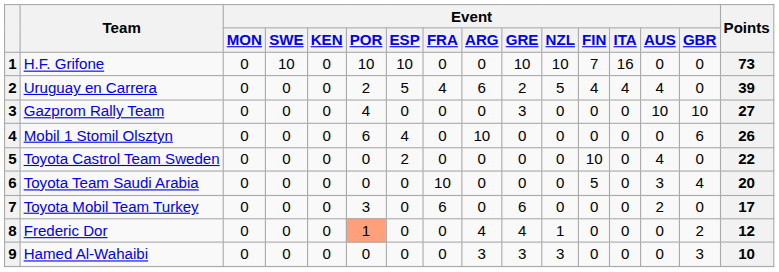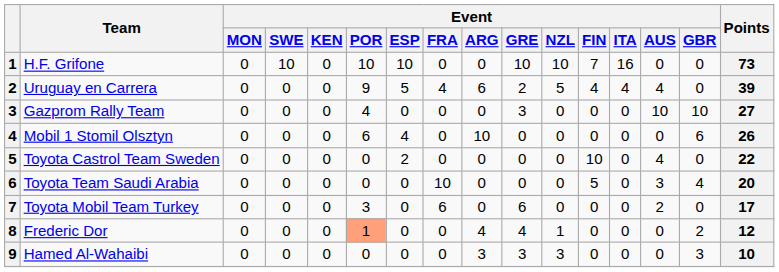Uruguay en Carrera | Event / POR: 2 -> 9
